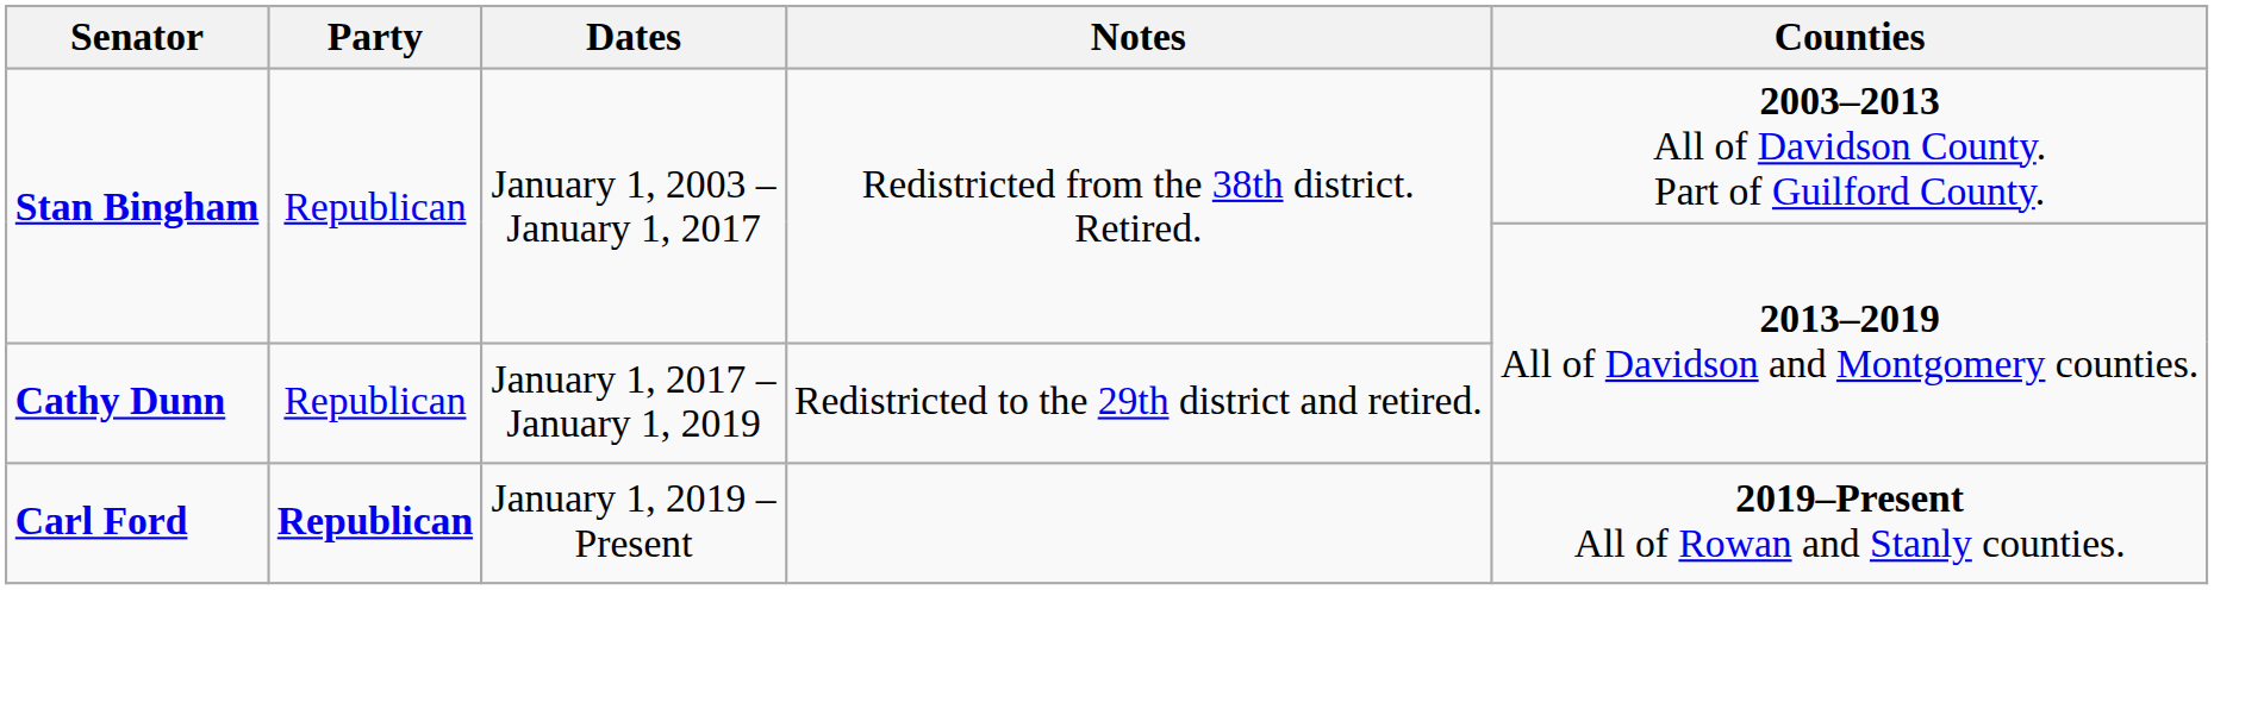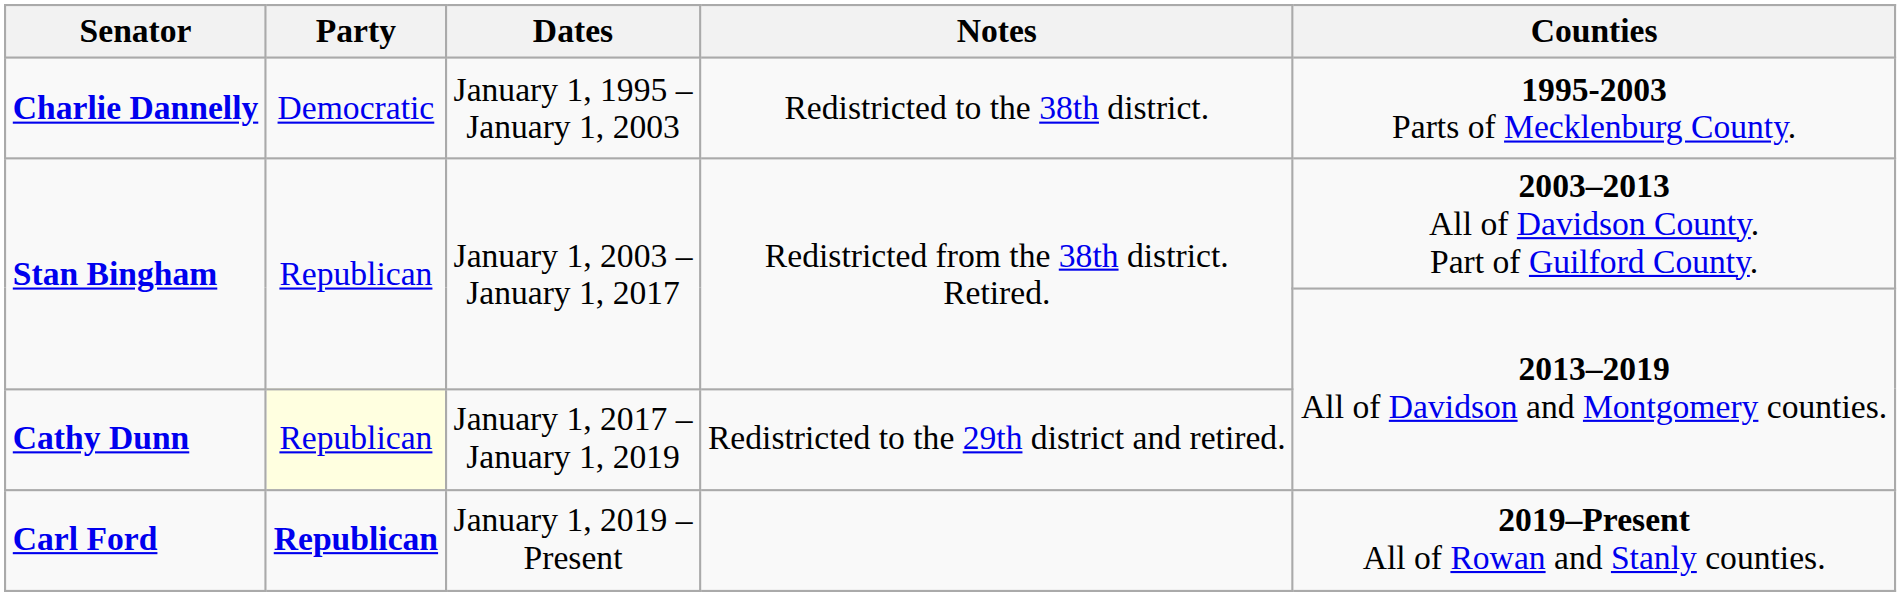+ row: Charlie Dannelly | Democratic | January 1, 1995 – January 1, 2003 | Redistricted to the 38th district. | 1995-2003 Parts of Mecklenburg County.
Cathy Dunn | Party: no background -> lightyellow background
